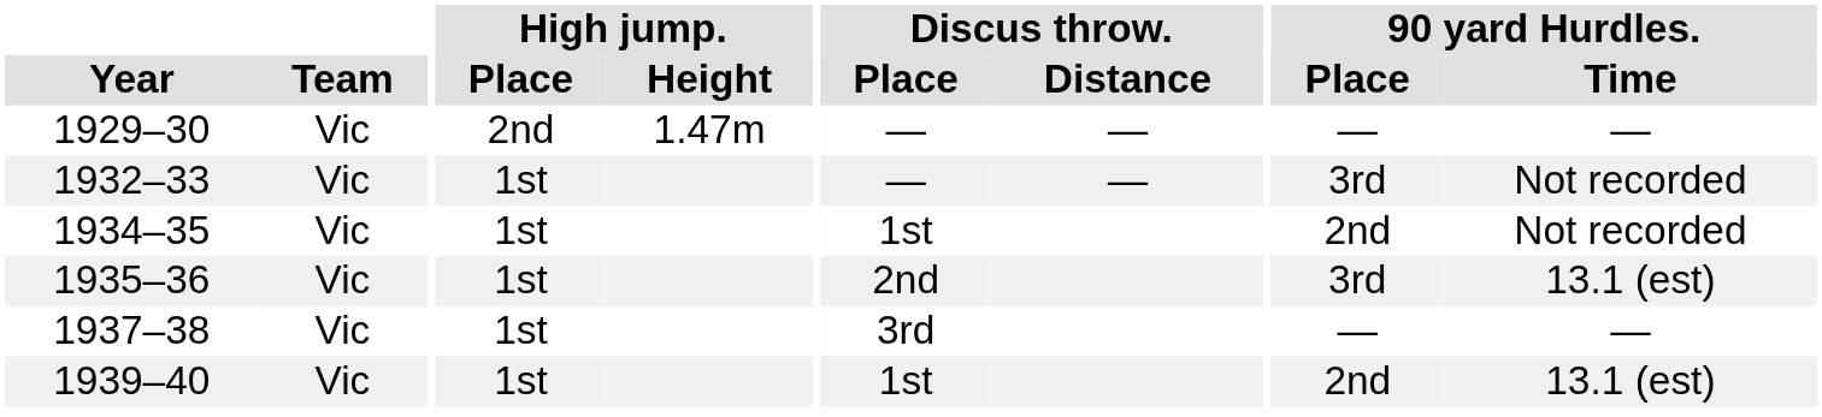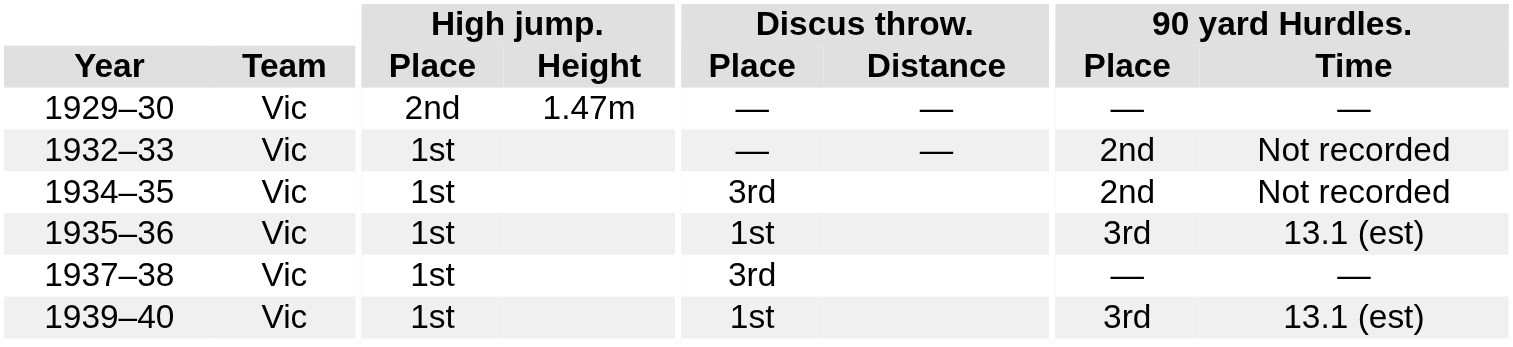1932–33 | 90 yard Hurdles. / Place: 3rd -> 2nd
1934–35 | Discus throw. / Place: 1st -> 3rd
1935–36 | Discus throw. / Place: 2nd -> 1st
1939–40 | 90 yard Hurdles. / Place: 2nd -> 3rd
